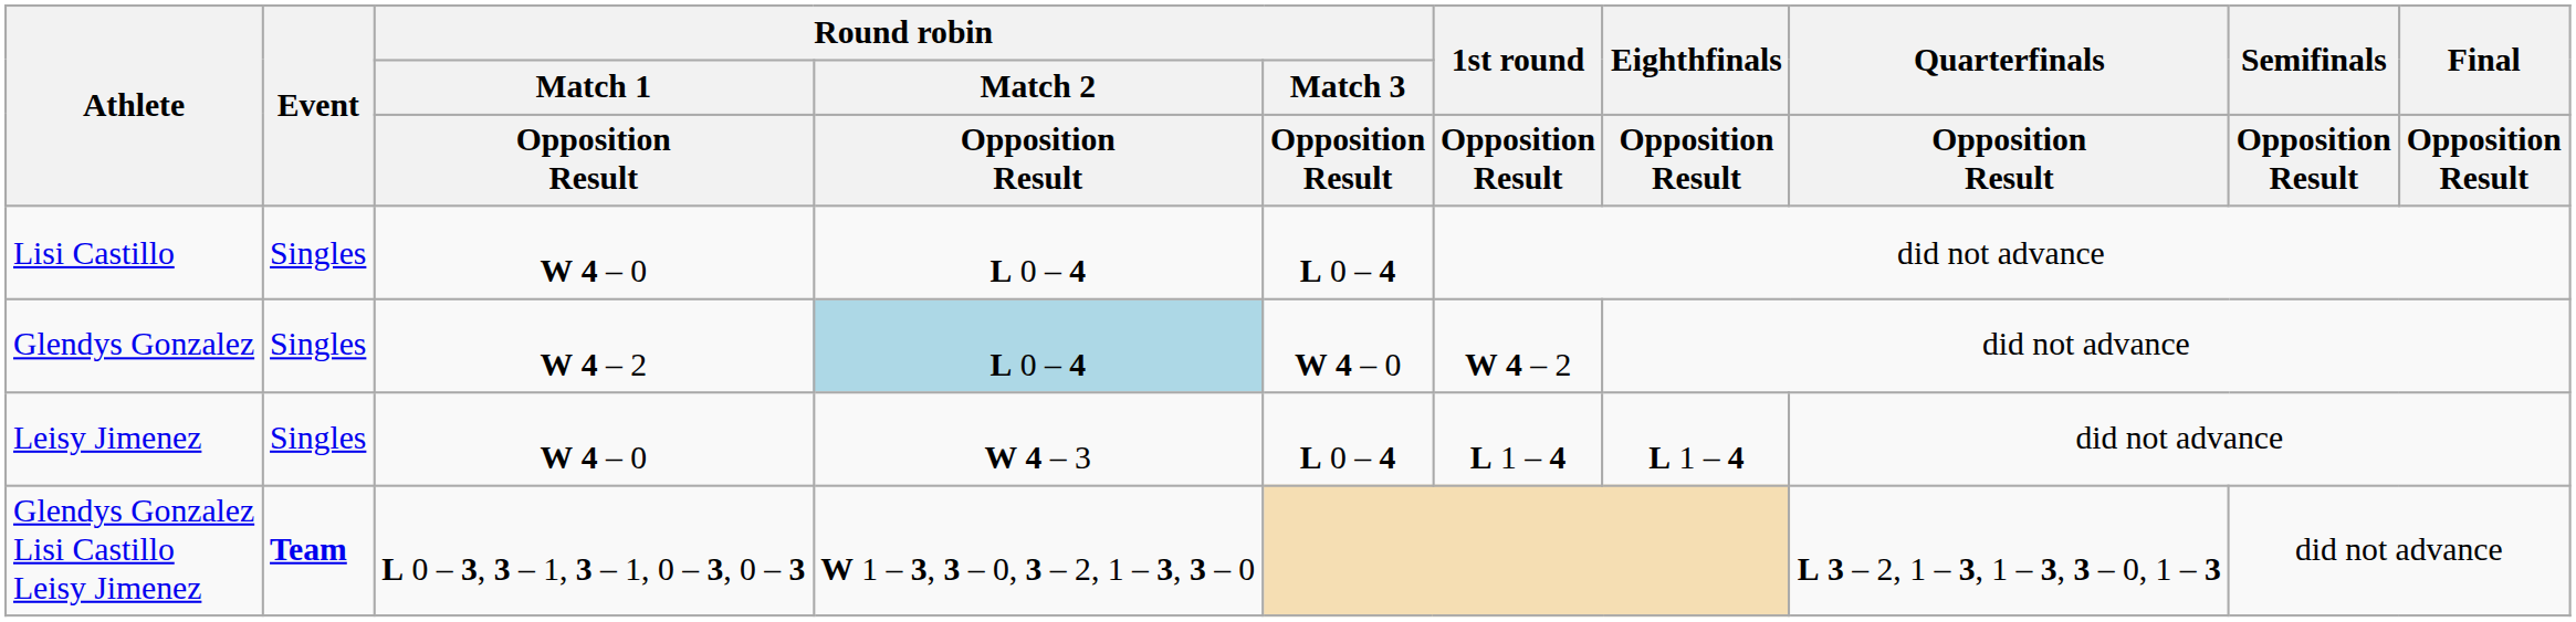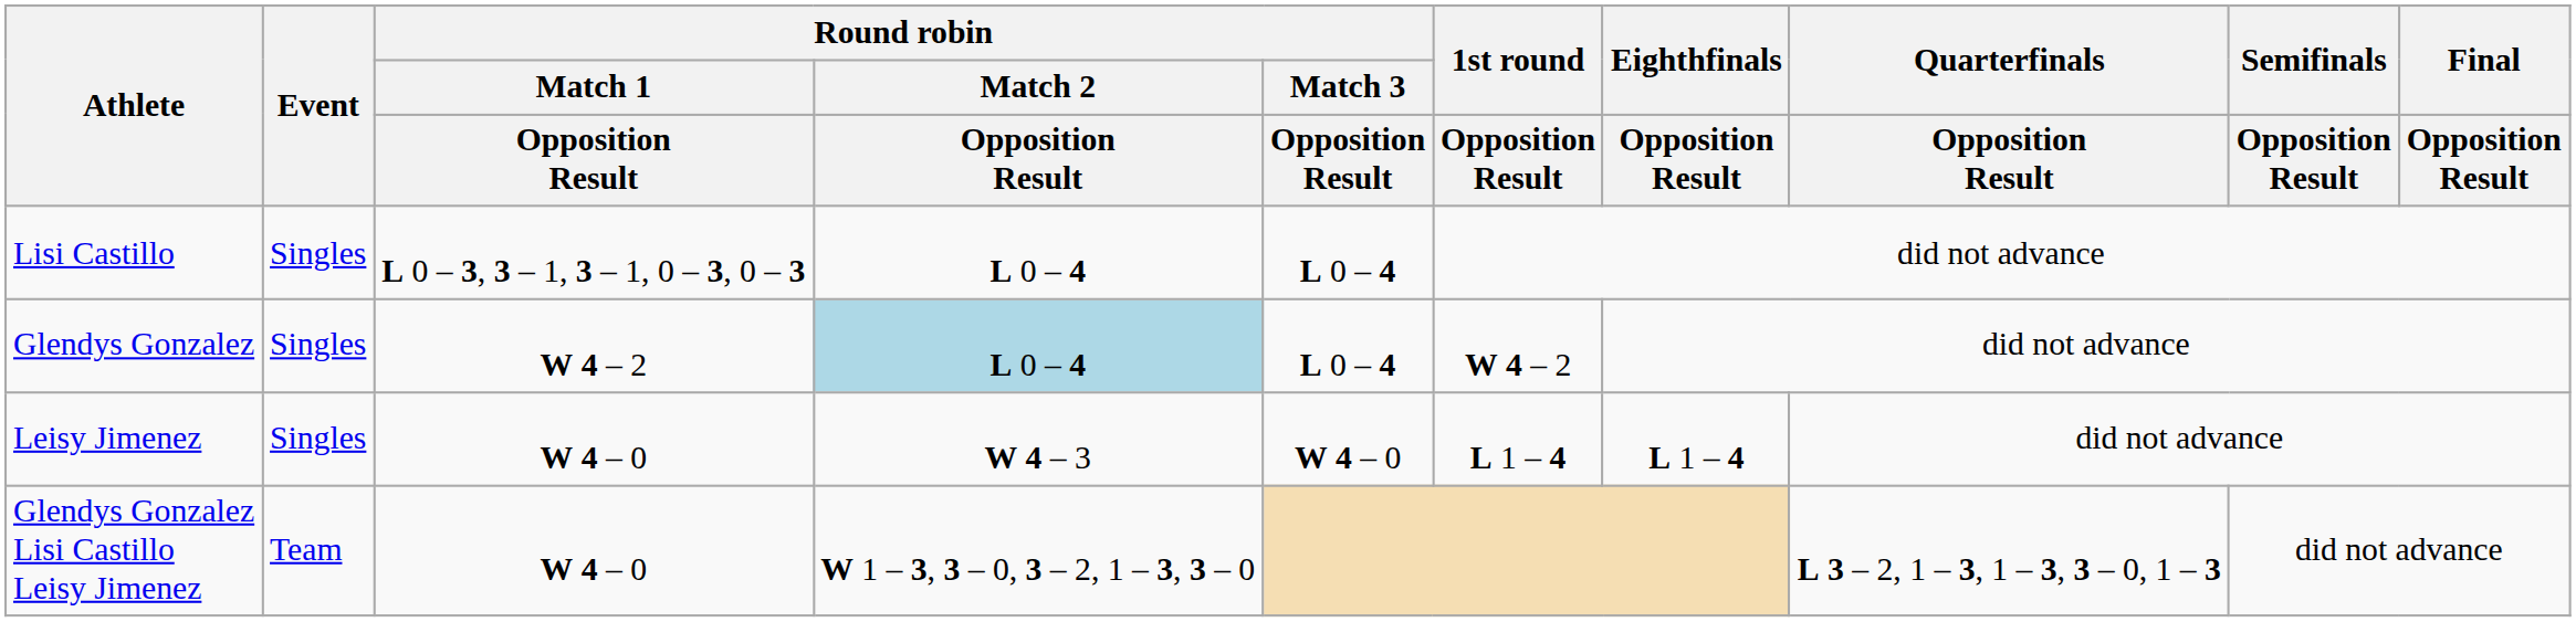Lisi Castillo | Round robin / Match 1 / Opposition Result: W 4 – 0 -> L 0 – 3, 3 – 1, 3 – 1, 0 – 3, 0 – 3
Glendys Gonzalez | Round robin / Match 3 / Opposition Result: W 4 – 0 -> L 0 – 4
Leisy Jimenez | Round robin / Match 3 / Opposition Result: L 0 – 4 -> W 4 – 0
Glendys Gonzalez Lisi Castillo Leisy Jimenez | Event: bold -> normal
Glendys Gonzalez Lisi Castillo Leisy Jimenez | Round robin / Match 1 / Opposition Result: L 0 – 3, 3 – 1, 3 – 1, 0 – 3, 0 – 3 -> W 4 – 0
